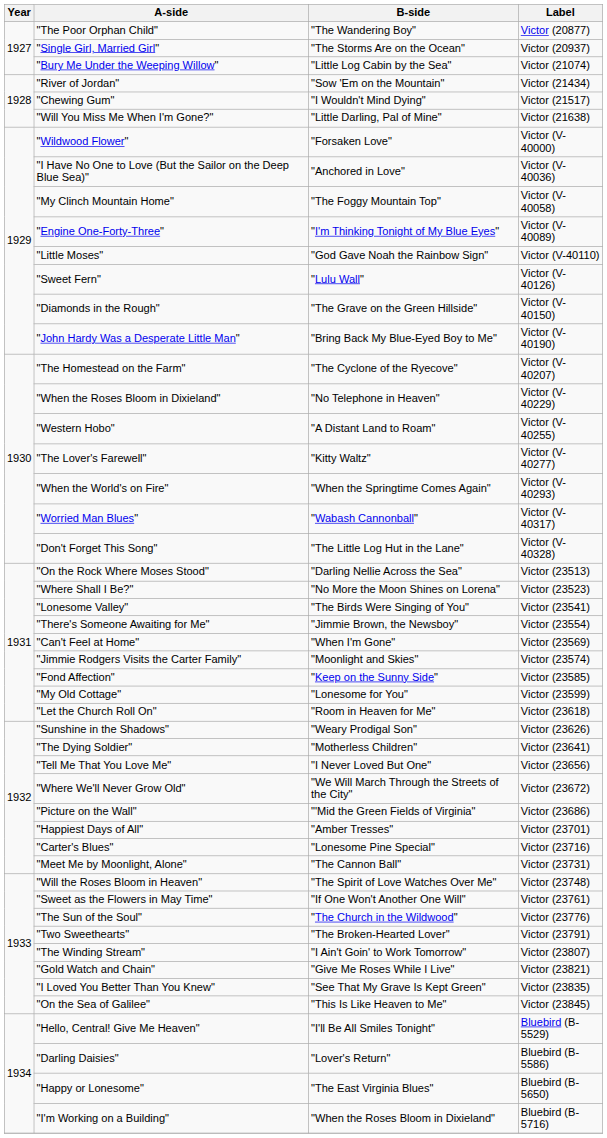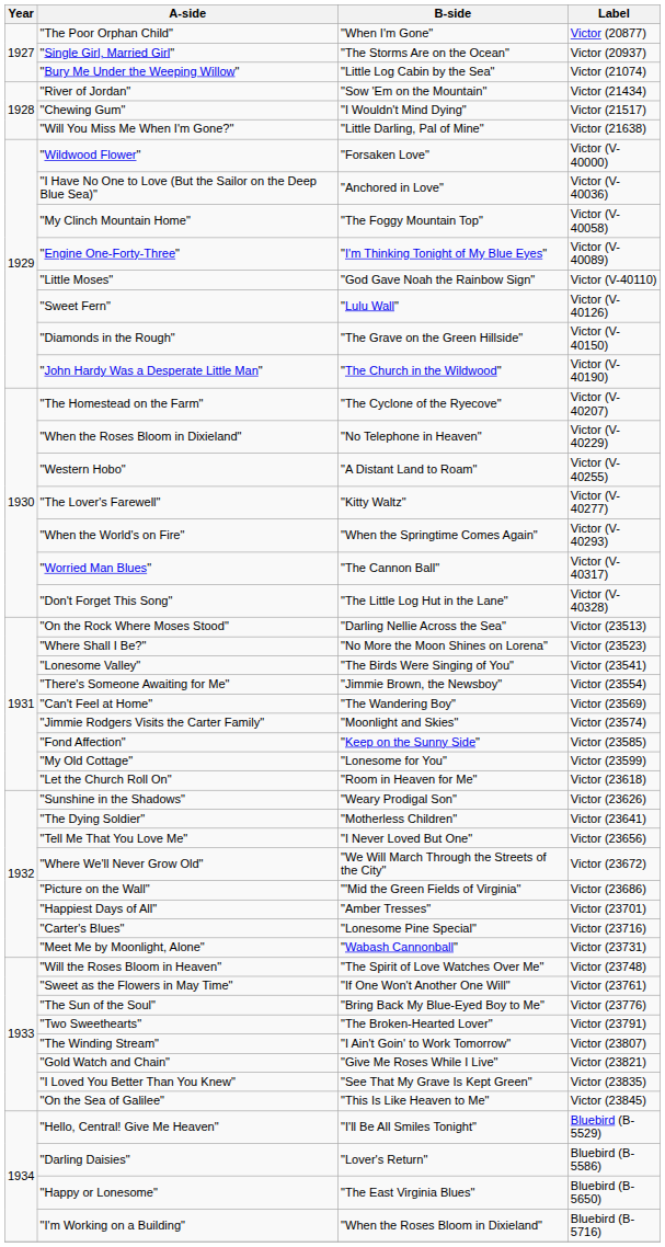"The Poor Orphan Child" | B-side: "The Wandering Boy" -> "When I'm Gone"
"John Hardy Was a Desperate Little Man" | B-side: "Bring Back My Blue-Eyed Boy to Me" -> "The Church in the Wildwood"
"Worried Man Blues" | B-side: "Wabash Cannonball" -> "The Cannon Ball"
"Can't Feel at Home" | B-side: "When I'm Gone" -> "The Wandering Boy"
"Meet Me by Moonlight, Alone" | B-side: "The Cannon Ball" -> "Wabash Cannonball"
"The Sun of the Soul" | B-side: "The Church in the Wildwood" -> "Bring Back My Blue-Eyed Boy to Me"
